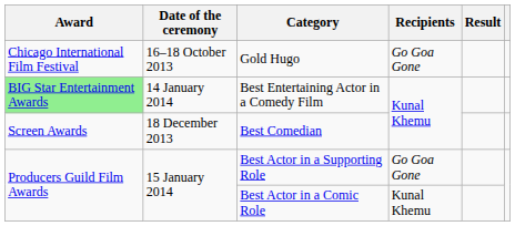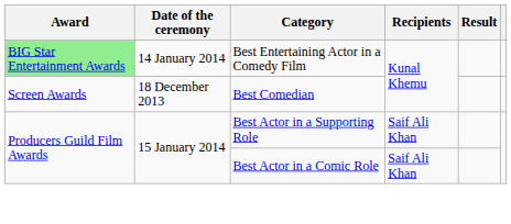- row: Chicago International Film Festival | 16–18 October 2013 | Gold Hugo | Go Goa Gone
Best Actor in a Supporting Role | Recipients: Go Goa Gone -> Saif Ali Khan
Best Actor in a Comic Role | Recipients: Kunal Khemu -> Saif Ali Khan
